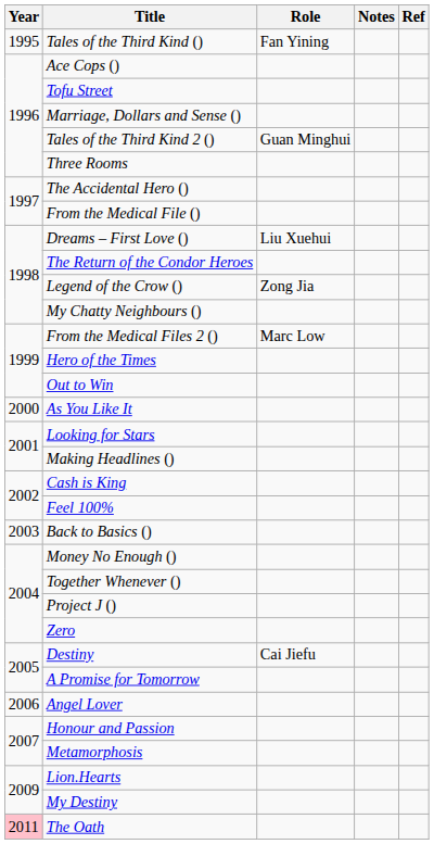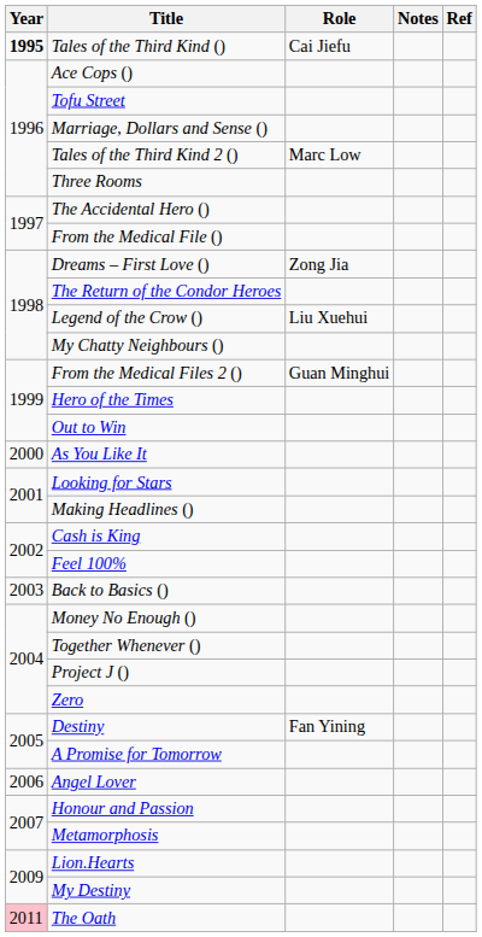Tales of the Third Kind () | Year: normal -> bold
Tales of the Third Kind () | Role: Fan Yining -> Cai Jiefu
Tales of the Third Kind 2 () | Role: Guan Minghui -> Marc Low
Dreams – First Love () | Role: Liu Xuehui -> Zong Jia
Legend of the Crow () | Role: Zong Jia -> Liu Xuehui
From the Medical Files 2 () | Role: Marc Low -> Guan Minghui
Destiny | Role: Cai Jiefu -> Fan Yining
